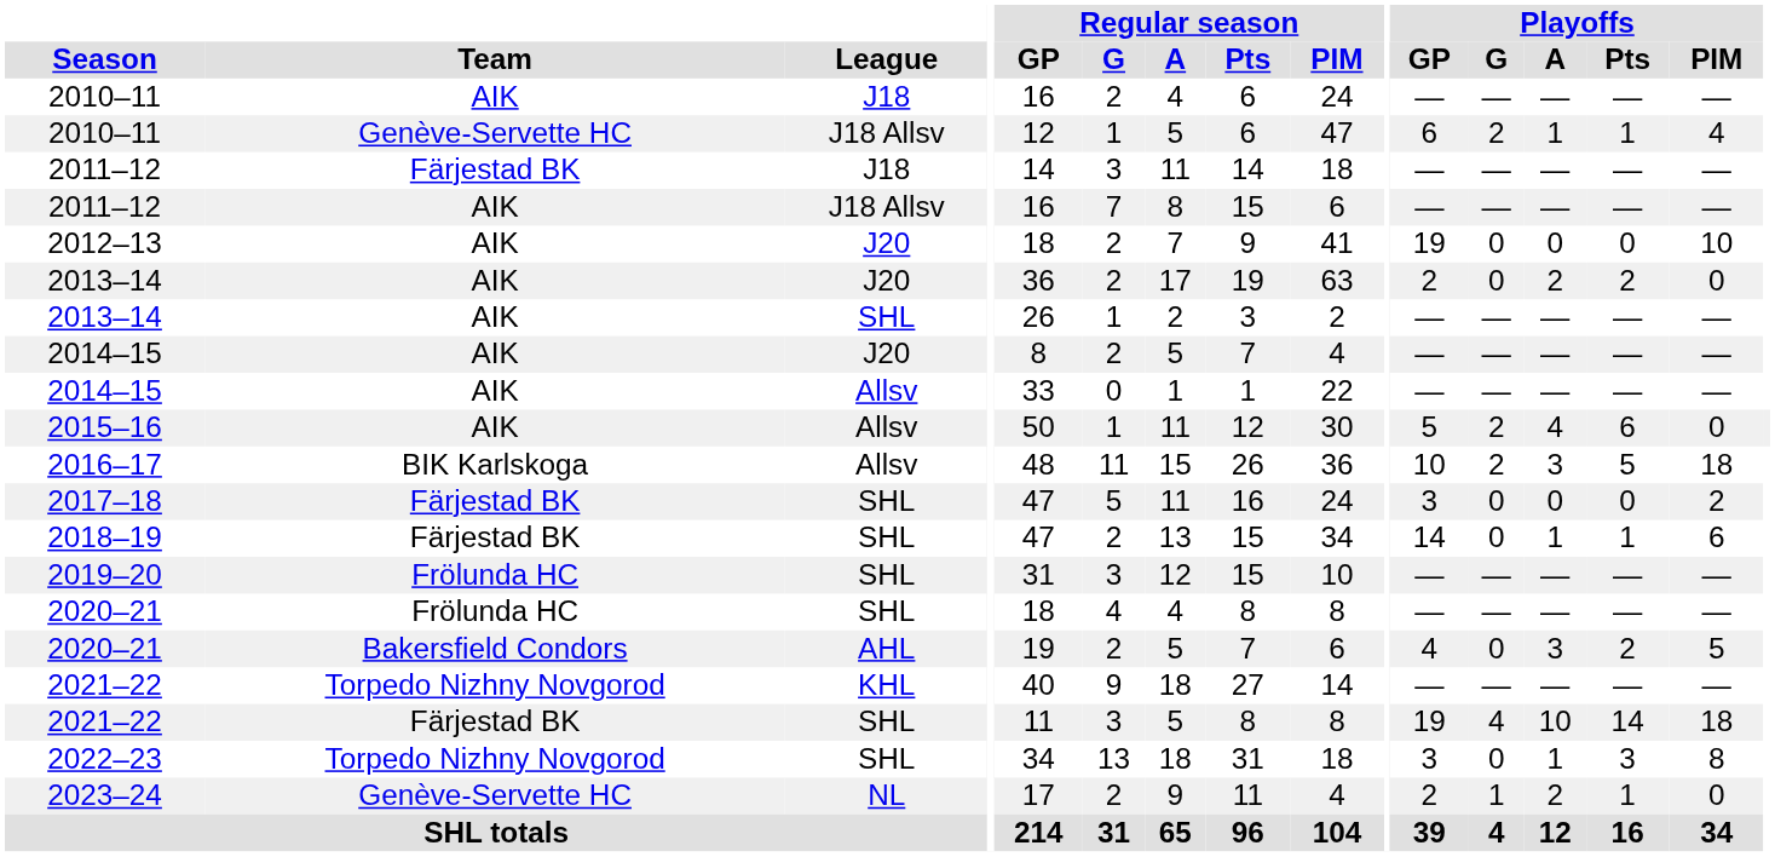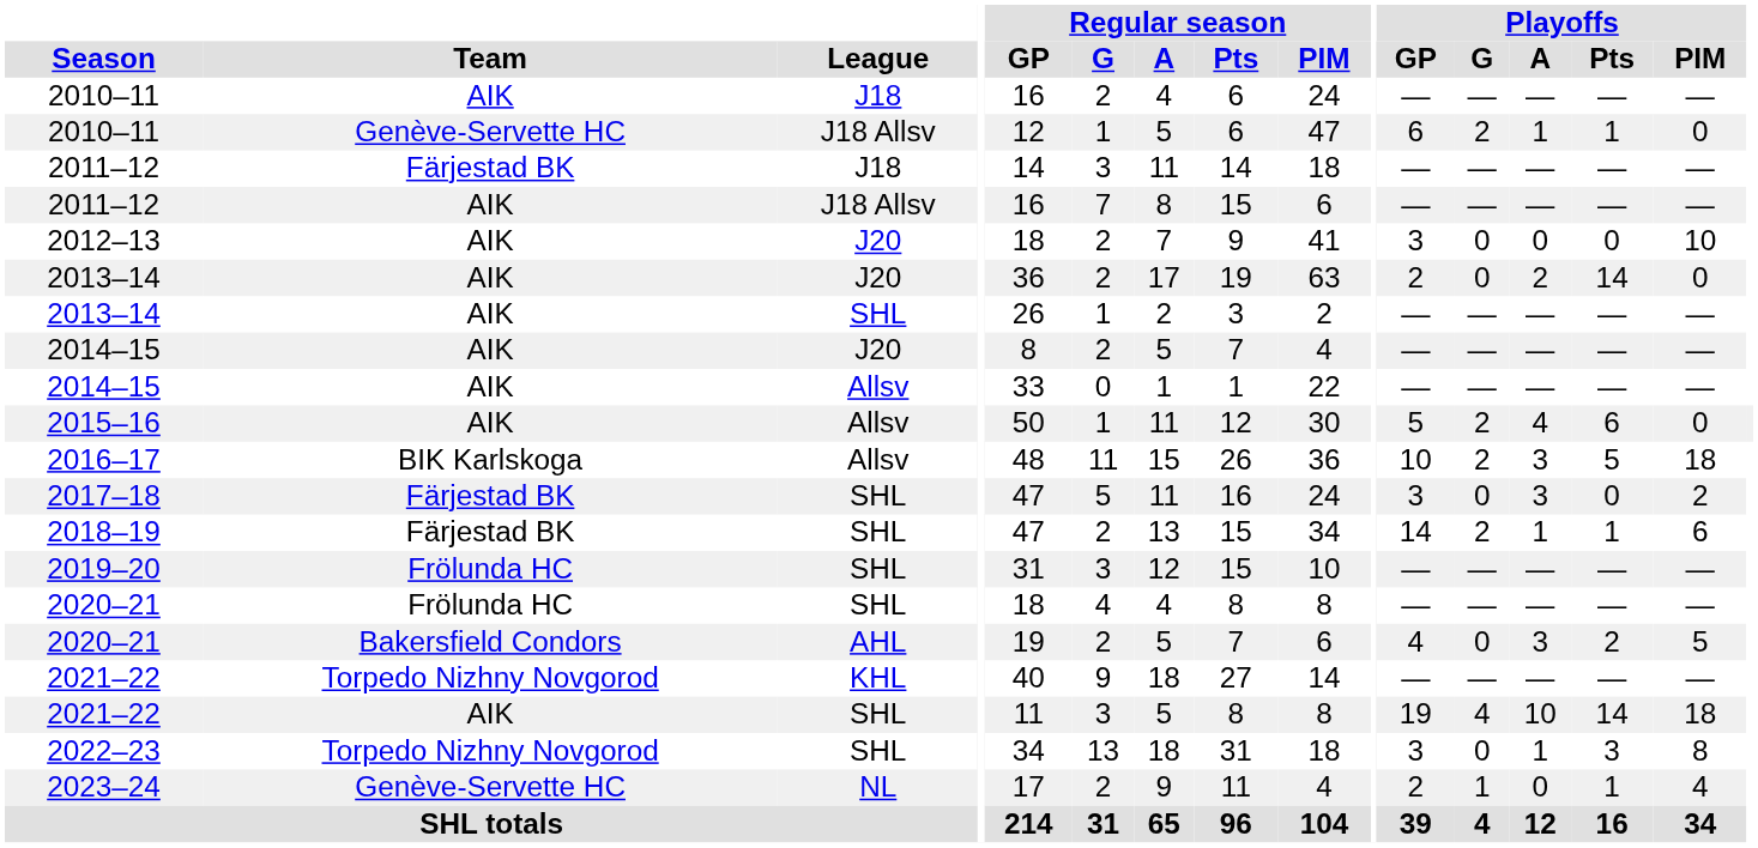2010–11 / J18 Allsv | Playoffs / PIM: 4 -> 0
2012–13 | Playoffs / GP: 19 -> 3
2013–14 / J20 | Playoffs / Pts: 2 -> 14
2017–18 | Playoffs / A: 0 -> 3
2018–19 | Playoffs / G: 0 -> 2
2021–22 / SHL | Team: Färjestad BK -> AIK
2023–24 | Playoffs / A: 2 -> 0
2023–24 | Playoffs / PIM: 0 -> 4
